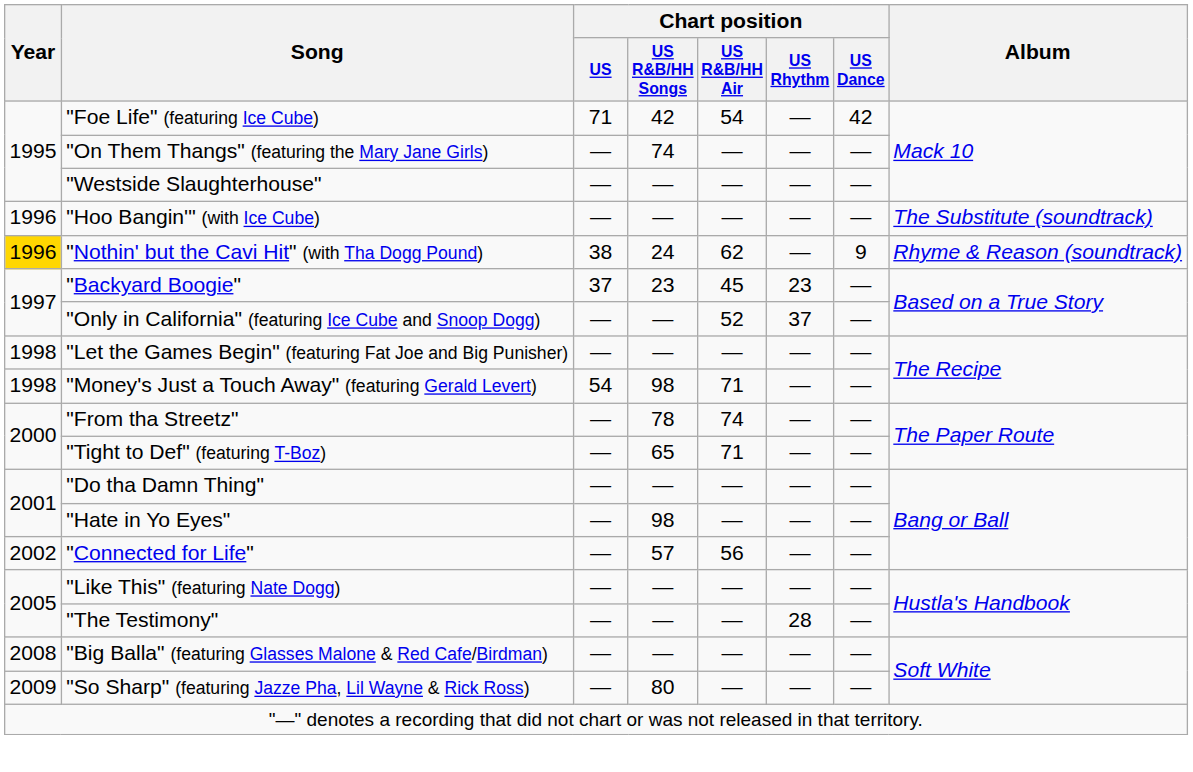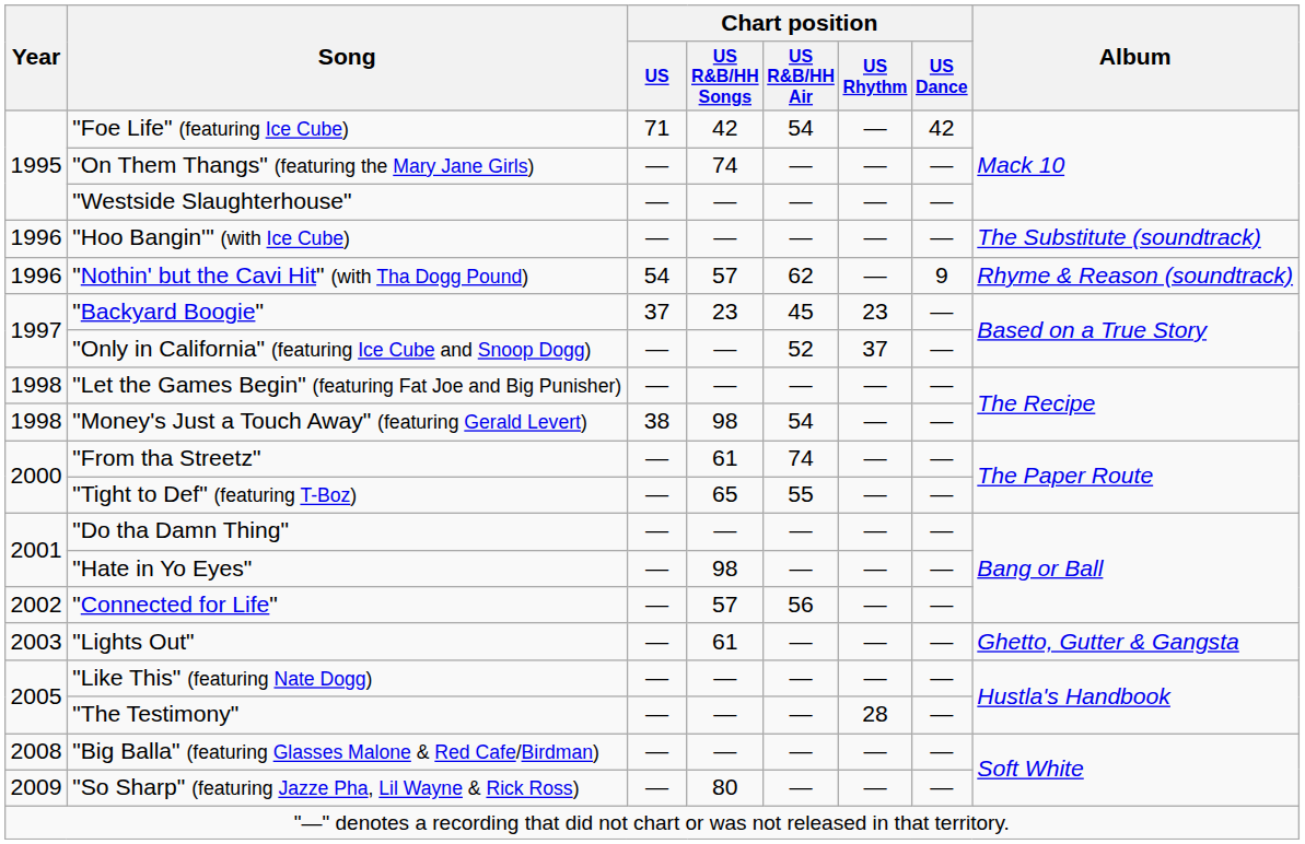"Nothin' but the Cavi Hit" (with Tha Dogg Pound) | Year: gold background -> no background
"Nothin' but the Cavi Hit" (with Tha Dogg Pound) | Chart position / US: 38 -> 54
"Nothin' but the Cavi Hit" (with Tha Dogg Pound) | Chart position / US R&B/HH Songs: 24 -> 57
"Money's Just a Touch Away" (featuring Gerald Levert) | Chart position / US: 54 -> 38
"Money's Just a Touch Away" (featuring Gerald Levert) | Chart position / US R&B/HH Air: 71 -> 54
"From tha Streetz" | Chart position / US R&B/HH Songs: 78 -> 61
"Tight to Def" (featuring T-Boz) | Chart position / US R&B/HH Air: 71 -> 55
+ row: 2003 | "Lights Out" | — | 61 | — | — | — | Ghetto, Gutter & Gangsta
